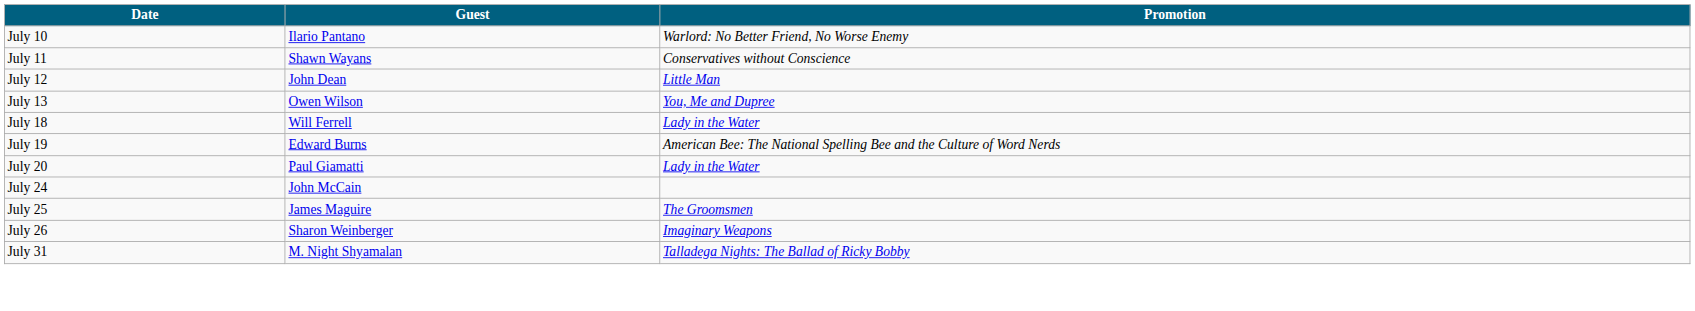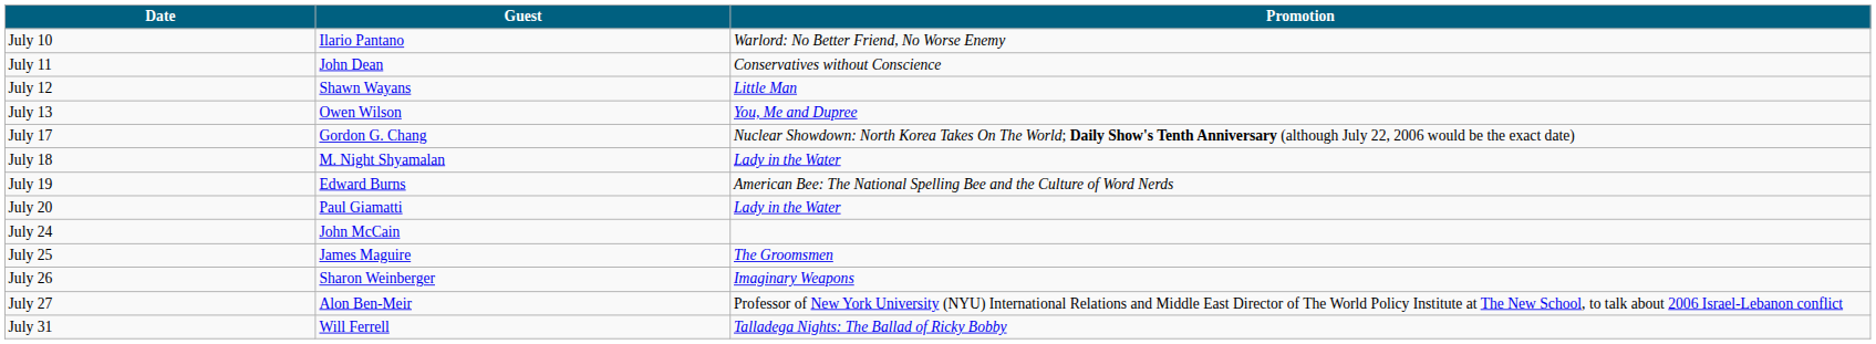July 11 | Guest: Shawn Wayans -> John Dean
July 12 | Guest: John Dean -> Shawn Wayans
+ row: July 17 | Gordon G. Chang | Nuclear Showdown: North Korea Takes On The World; Daily Show's Tenth Anniversary (although July 22, 2006 would be the exact date)
July 18 | Guest: Will Ferrell -> M. Night Shyamalan
+ row: July 27 | Alon Ben-Meir | Professor of New York University (NYU) International Relations and Middle East Director of The World Policy Institute at The New School, to talk about 2006 Israel-Lebanon conflict
July 31 | Guest: M. Night Shyamalan -> Will Ferrell
